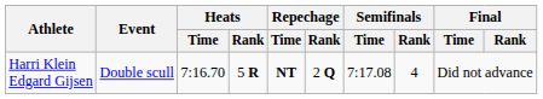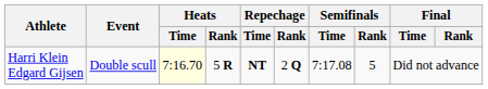Harri Klein Edgard Gijsen | Heats / Time: no background -> lightyellow background
Harri Klein Edgard Gijsen | Semifinals / Rank: 4 -> 5
